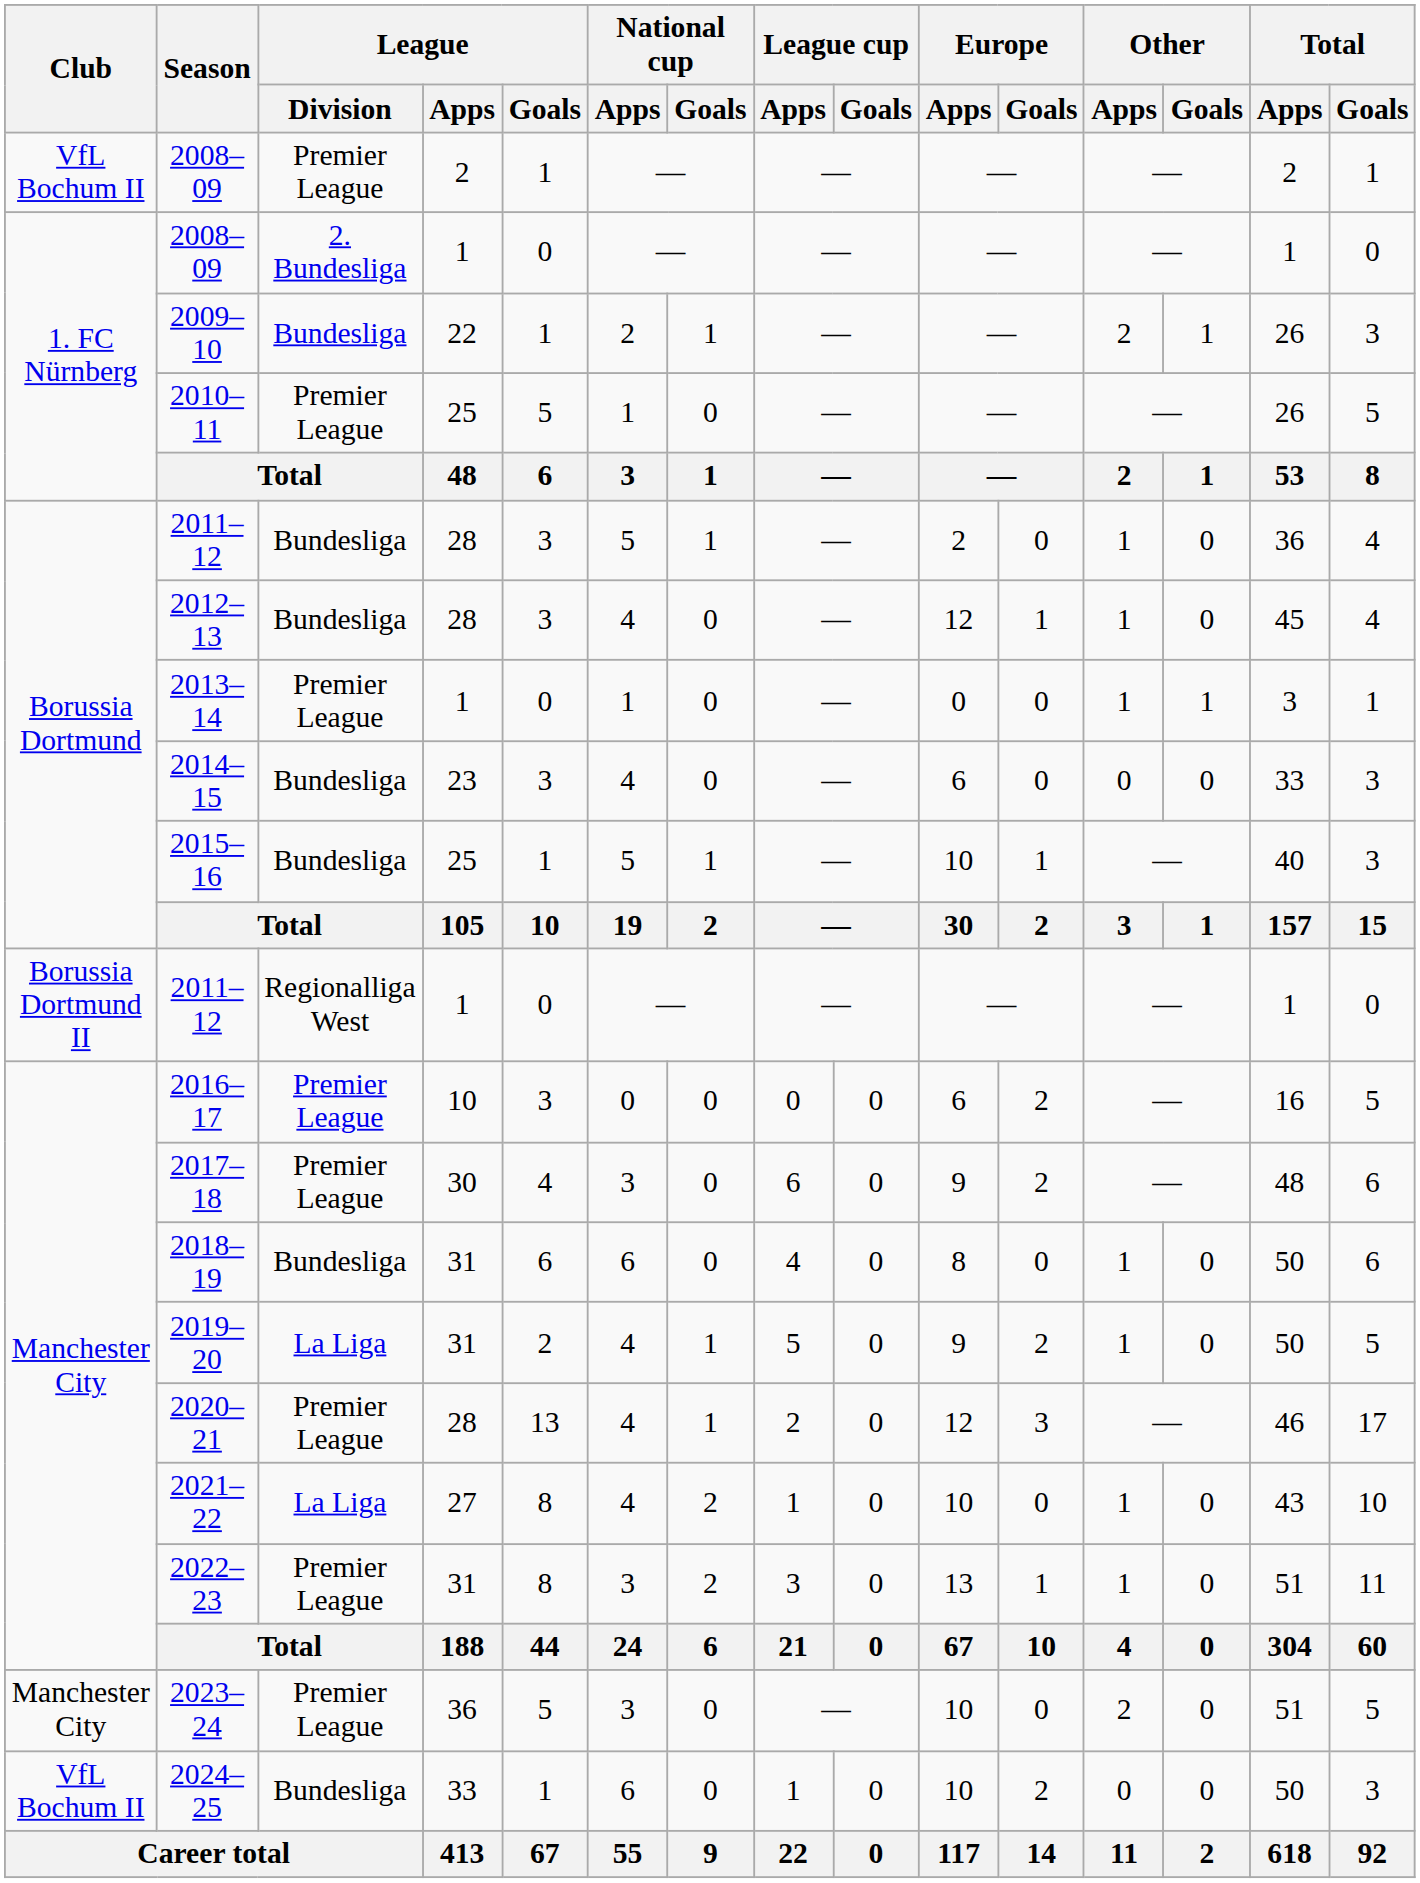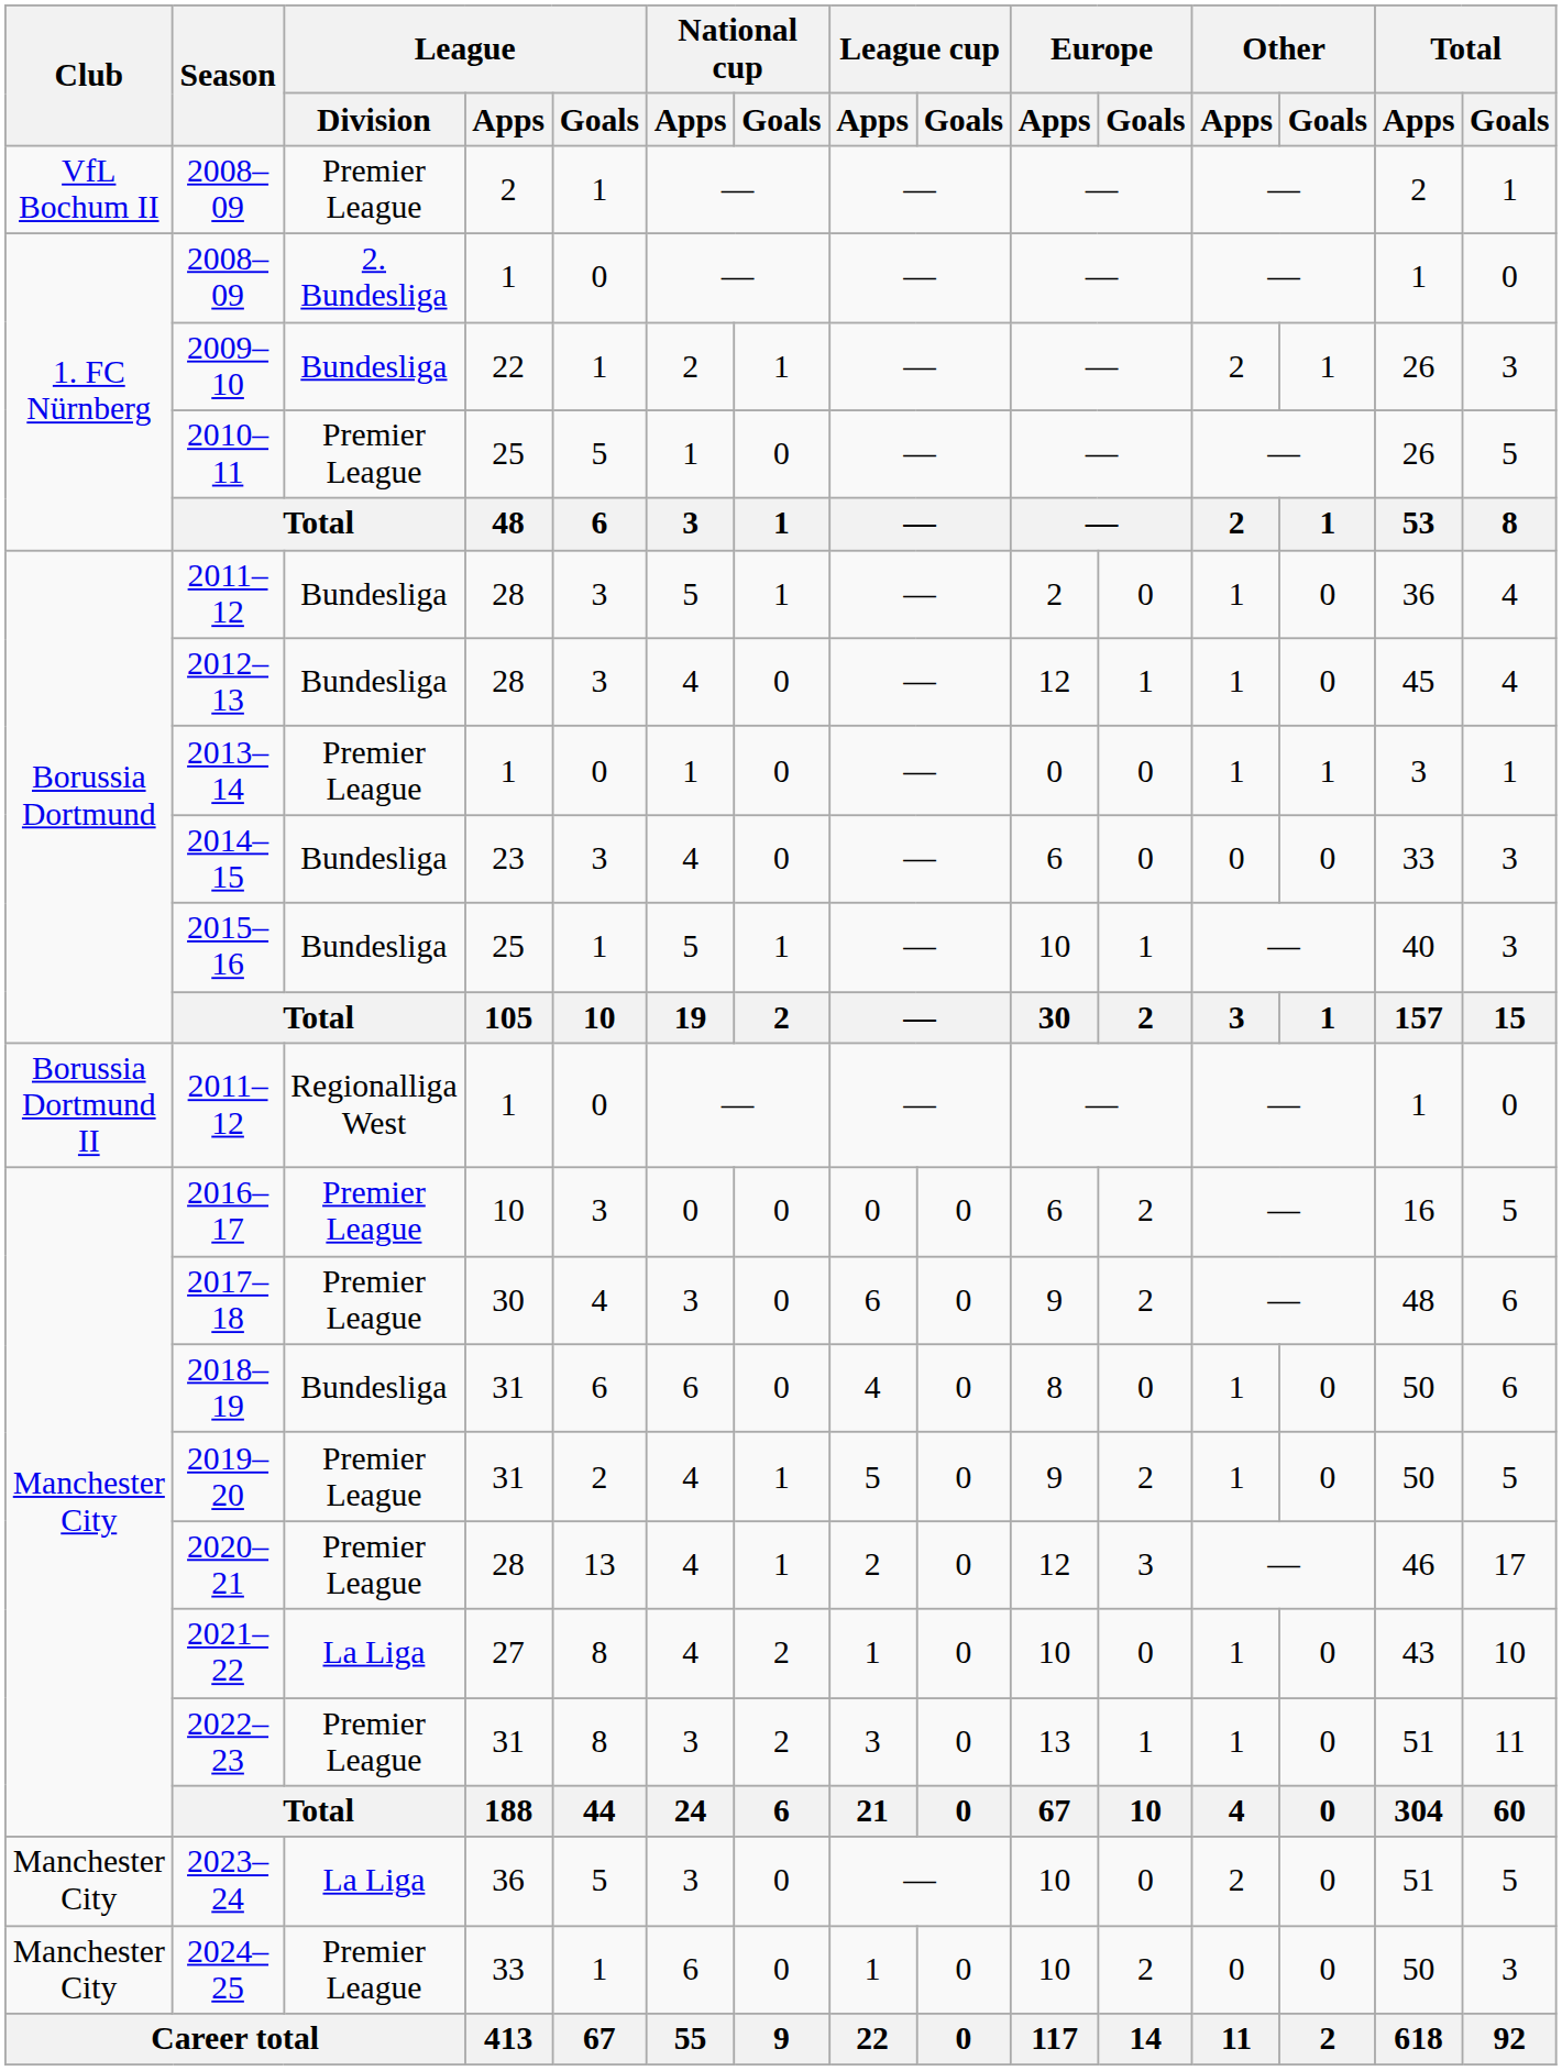2019–20 | League / Division: La Liga -> Premier League
2023–24 | League / Division: Premier League -> La Liga
2024–25 | Club: VfL Bochum II -> Manchester City
2024–25 | League / Division: Bundesliga -> Premier League
